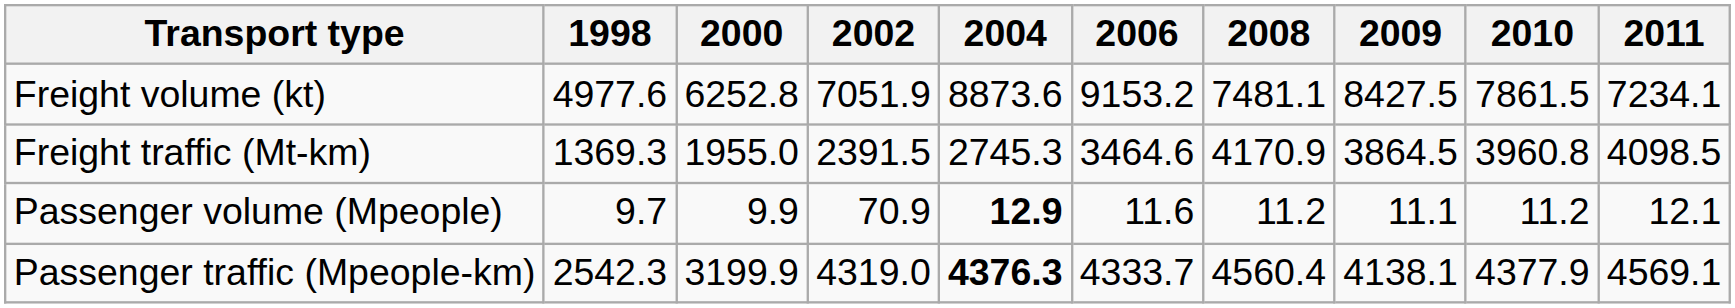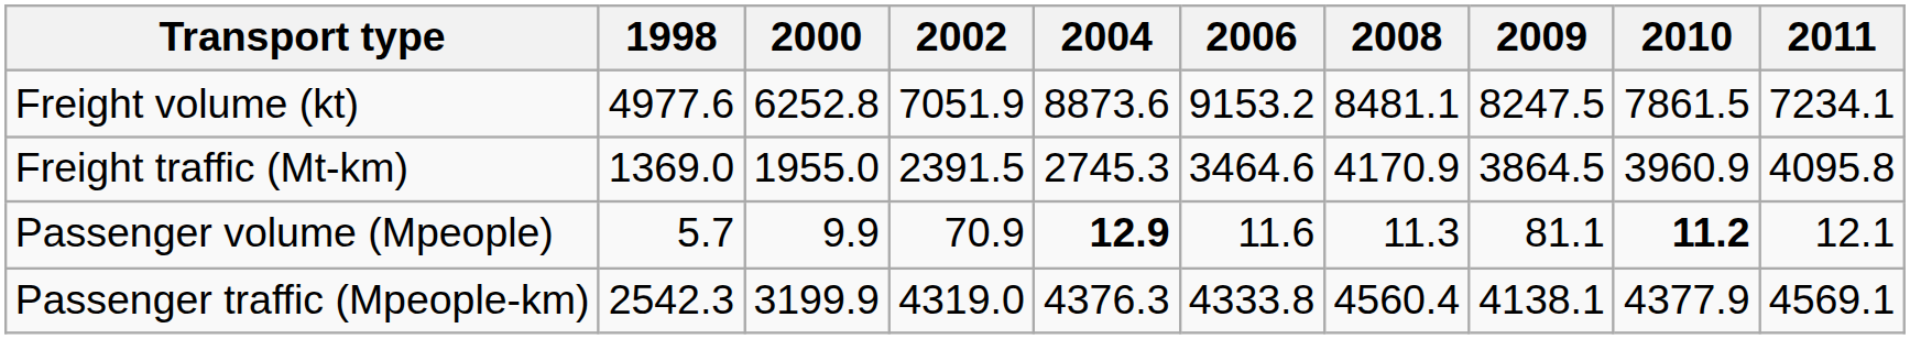Freight volume (kt) | 2008: 7481.1 -> 8481.1
Freight volume (kt) | 2009: 8427.5 -> 8247.5
Freight traffic (Mt-km) | 1998: 1369.3 -> 1369.0
Freight traffic (Mt-km) | 2010: 3960.8 -> 3960.9
Freight traffic (Mt-km) | 2011: 4098.5 -> 4095.8
Passenger volume (Mpeople) | 1998: 9.7 -> 5.7
Passenger volume (Mpeople) | 2008: 11.2 -> 11.3
Passenger volume (Mpeople) | 2009: 11.1 -> 81.1
Passenger volume (Mpeople) | 2010: normal -> bold
Passenger traffic (Mpeople-km) | 2004: bold -> normal
Passenger traffic (Mpeople-km) | 2006: 4333.7 -> 4333.8
